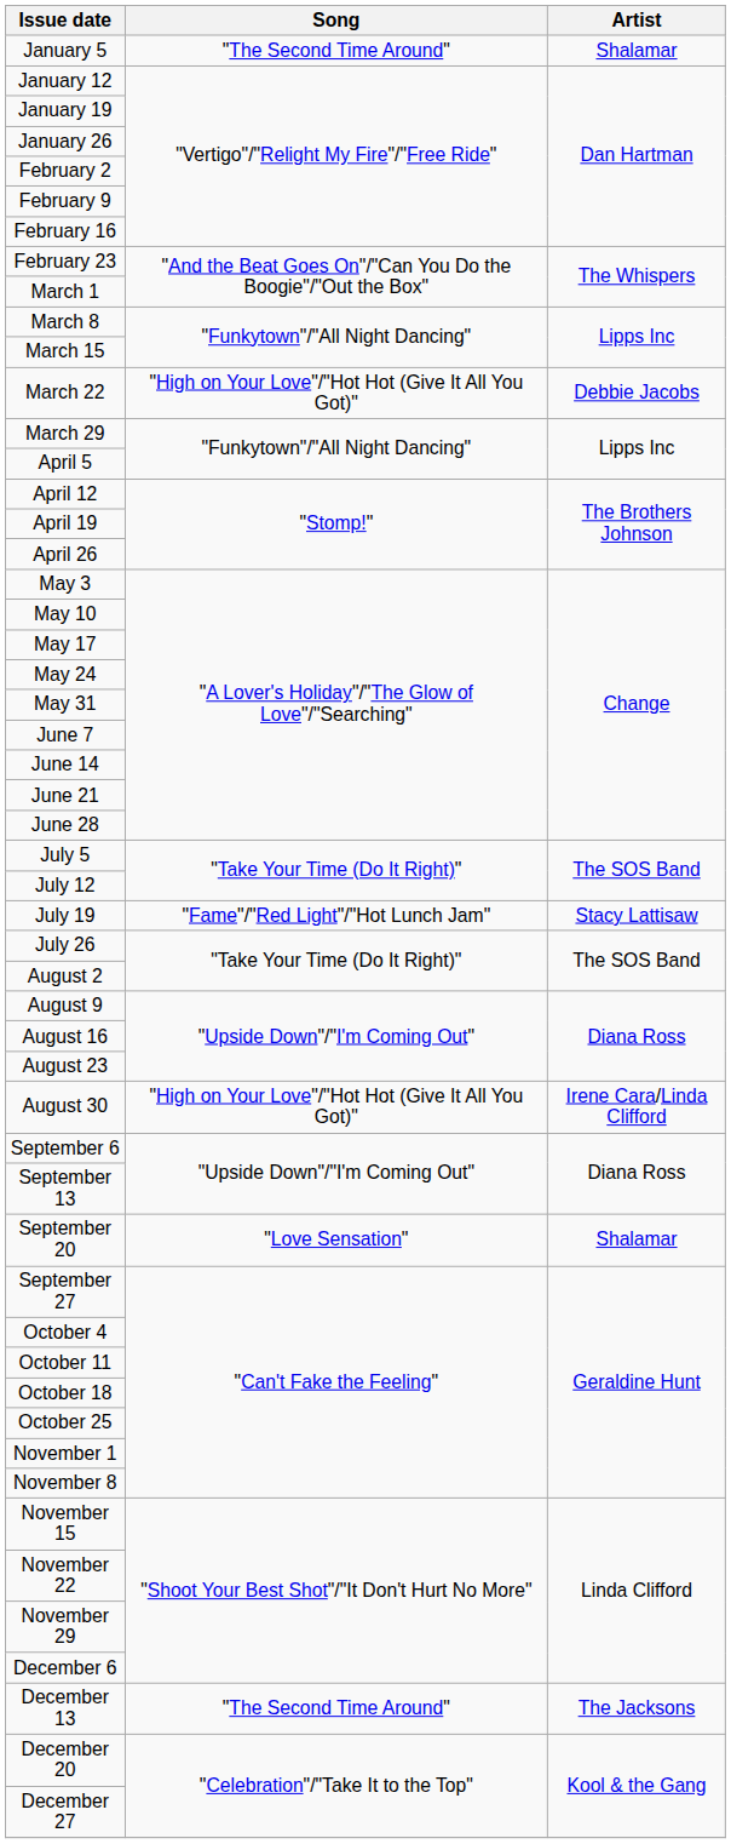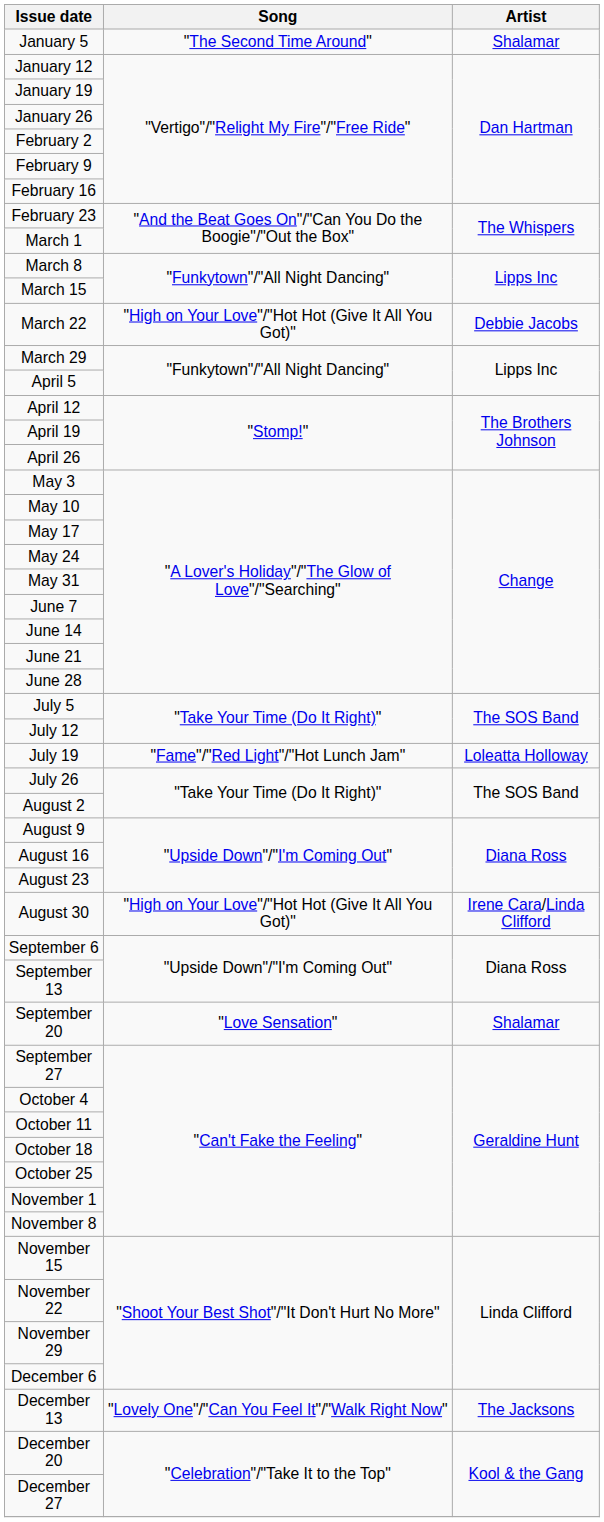July 19 | Artist: Stacy Lattisaw -> Loleatta Holloway
December 13 | Song: "The Second Time Around" -> "Lovely One"/"Can You Feel It"/"Walk Right Now"
